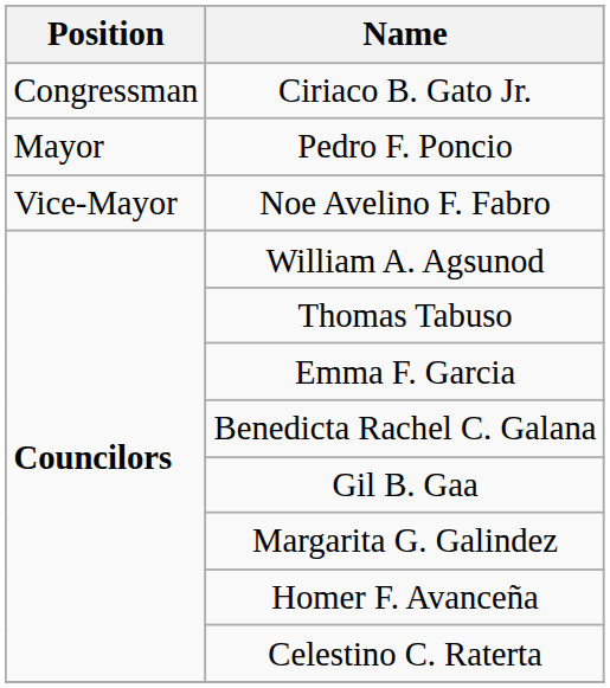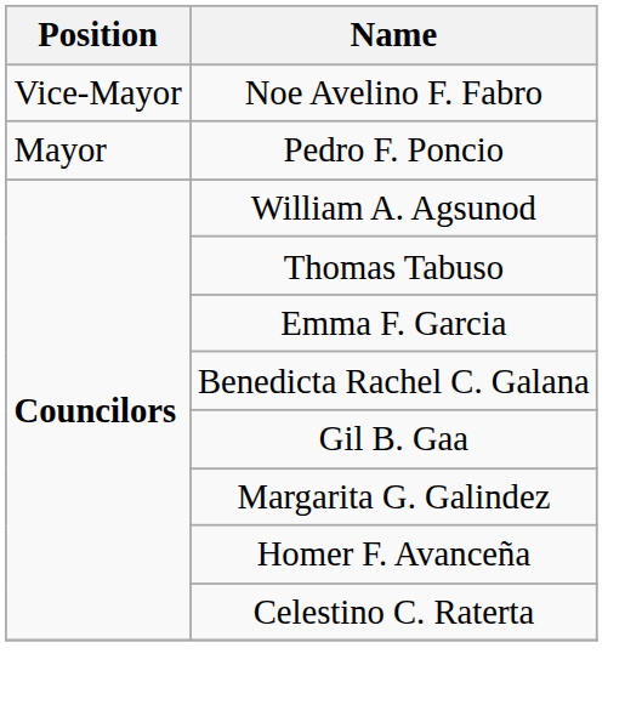- row: Congressman | Ciriaco B. Gato Jr.
rows swapped: Pedro F. Poncio <-> Noe Avelino F. Fabro
